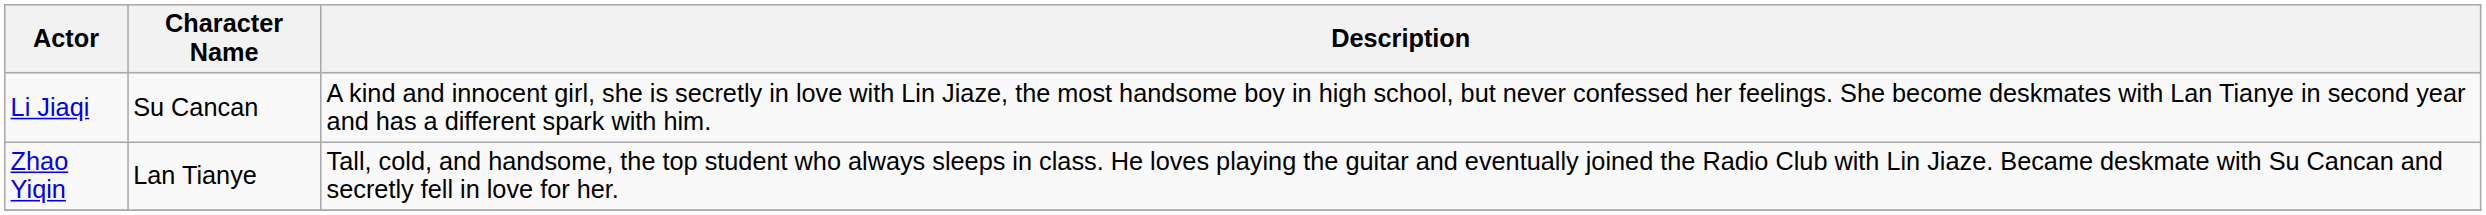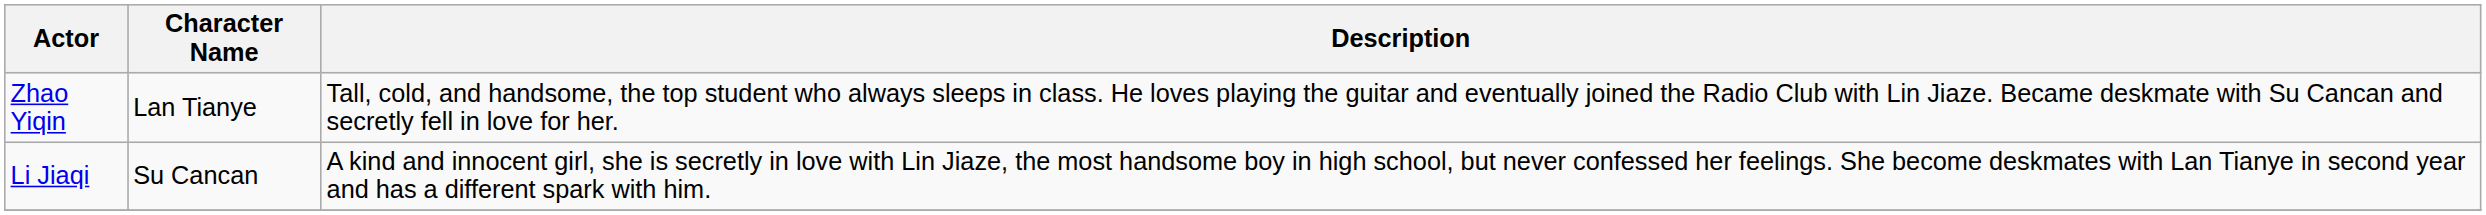rows swapped: Zhao Yiqin <-> Li Jiaqi
